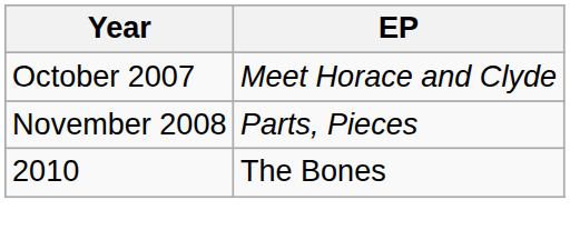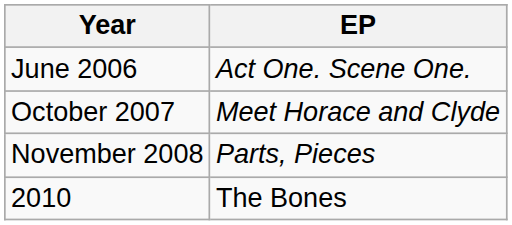+ row: June 2006 | Act One. Scene One.
